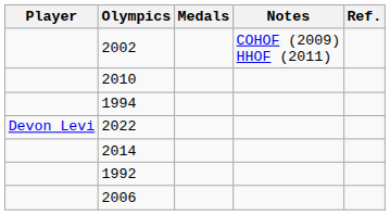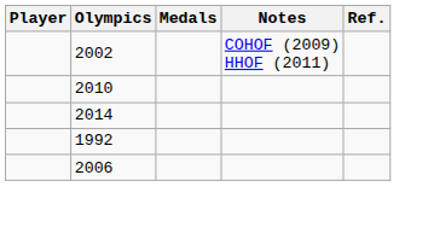- row: 1994
- row: Devon Levi | 2022
